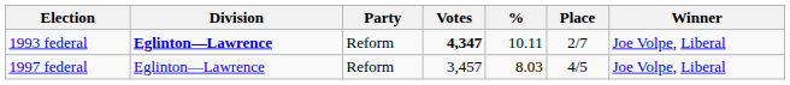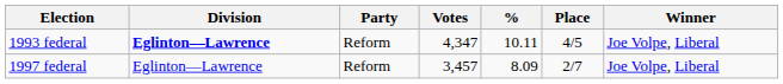1993 federal | Votes: bold -> normal
1993 federal | Place: 2/7 -> 4/5
1997 federal | %: 8.03 -> 8.09
1997 federal | Place: 4/5 -> 2/7
